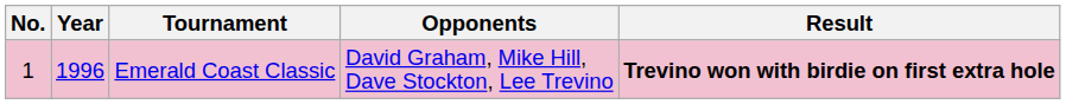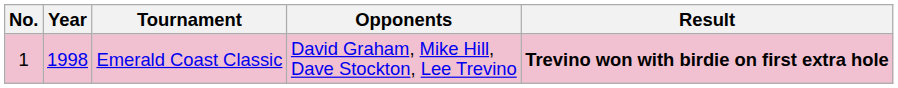Emerald Coast Classic | Year: 1996 -> 1998
